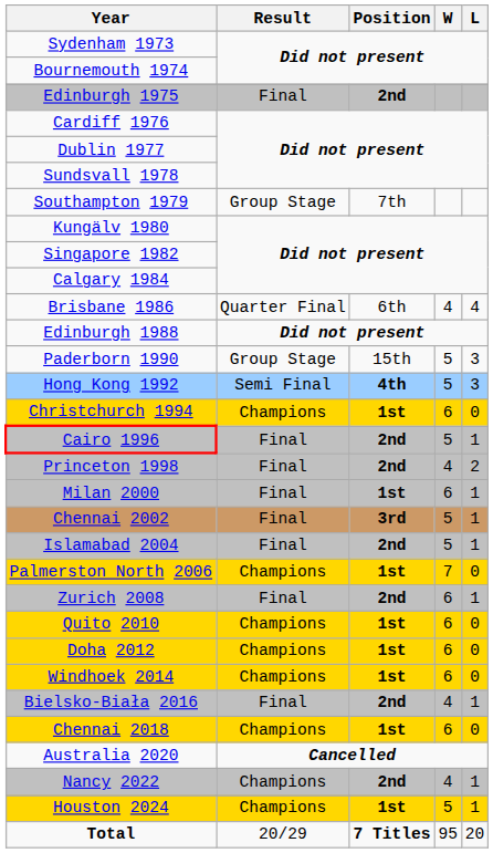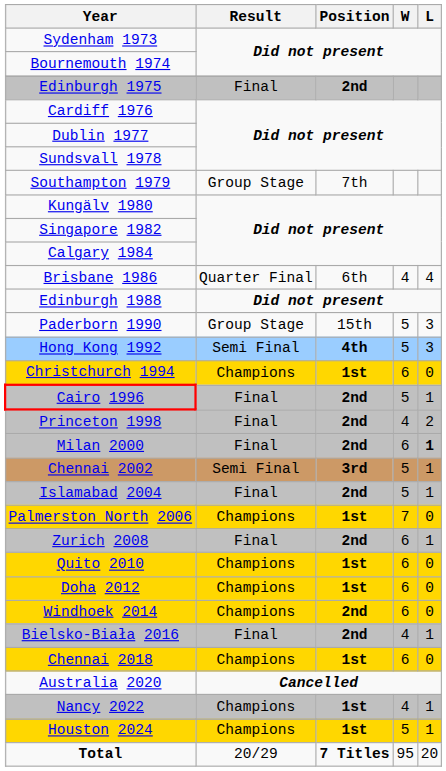Milan 2000 | Position: 1st -> 2nd
Milan 2000 | L: normal -> bold
Chennai 2002 | Result: Final -> Semi Final
Windhoek 2014 | Position: 1st -> 2nd
Nancy 2022 | Position: 2nd -> 1st
